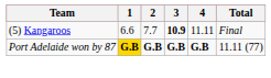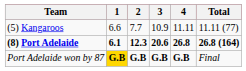(5) Kangaroos | 3: bold -> normal
(5) Kangaroos | Total: Final -> 11.11 (77)
+ row: (8) Port Adelaide | 6.1 | 12.3 | 20.6 | 26.8 | 26.8 (164)
Port Adelaide won by 87 | Total: 11.11 (77) -> Final
